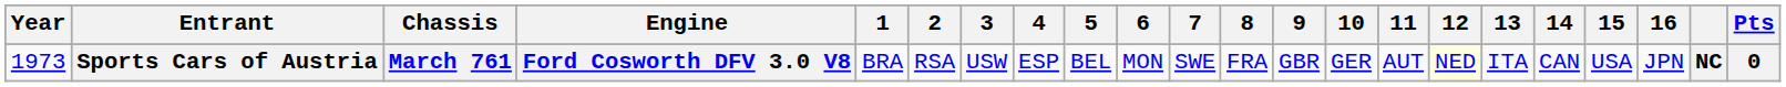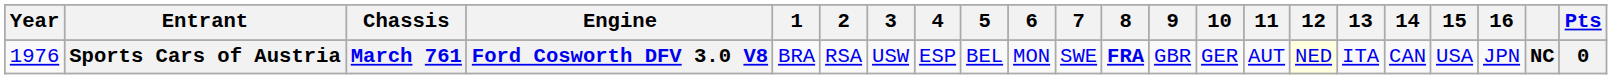Sports Cars of Austria | Year: 1973 -> 1976
Sports Cars of Austria | 8: normal -> bold
